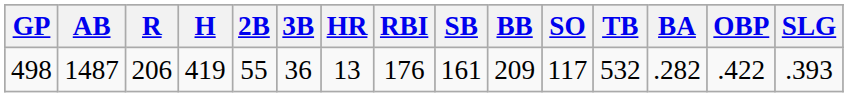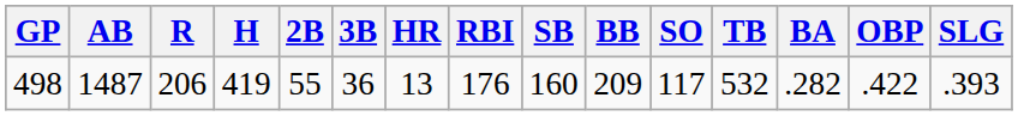498 | SB: 161 -> 160
